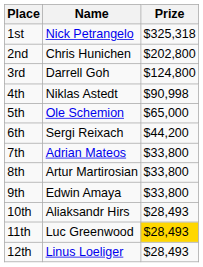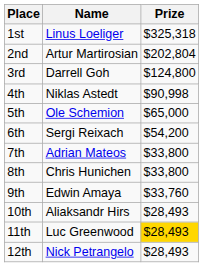1st | Name: Nick Petrangelo -> Linus Loeliger
2nd | Name: Chris Hunichen -> Artur Martirosian
2nd | Prize: $202,800 -> $202,804
6th | Prize: $44,200 -> $54,200
8th | Name: Artur Martirosian -> Chris Hunichen
9th | Prize: $33,800 -> $33,760
12th | Name: Linus Loeliger -> Nick Petrangelo
